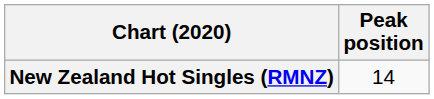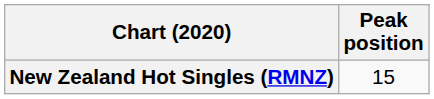New Zealand Hot Singles (RMNZ) | Peak position: 14 -> 15
